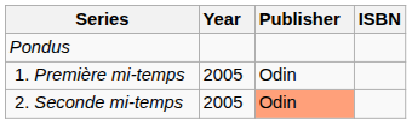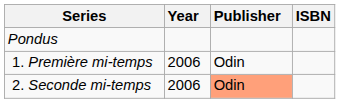1. Première mi-temps | Year: 2005 -> 2006
2. Seconde mi-temps | Year: 2005 -> 2006
